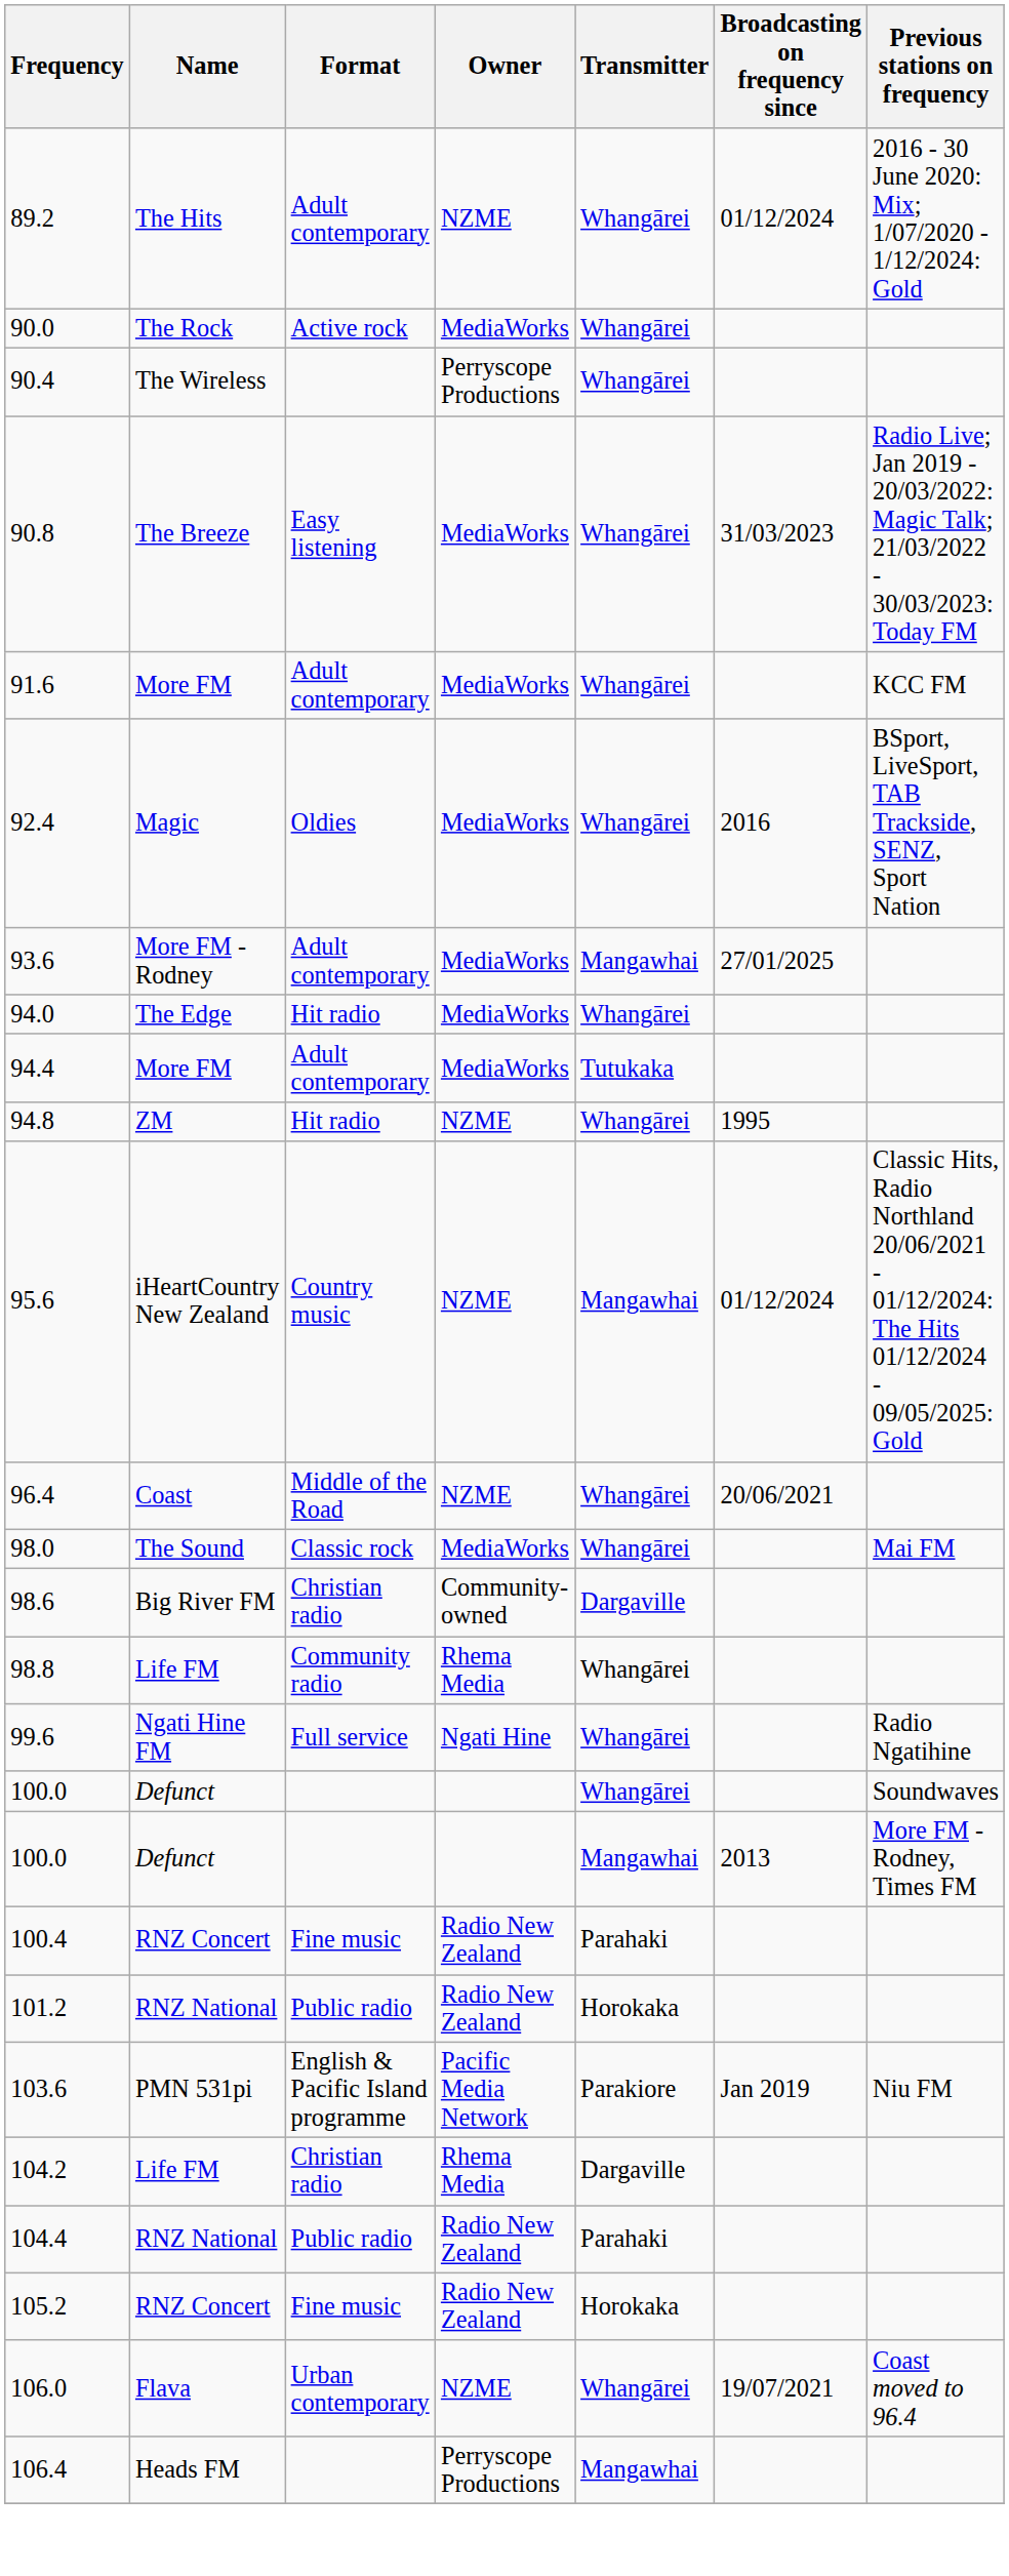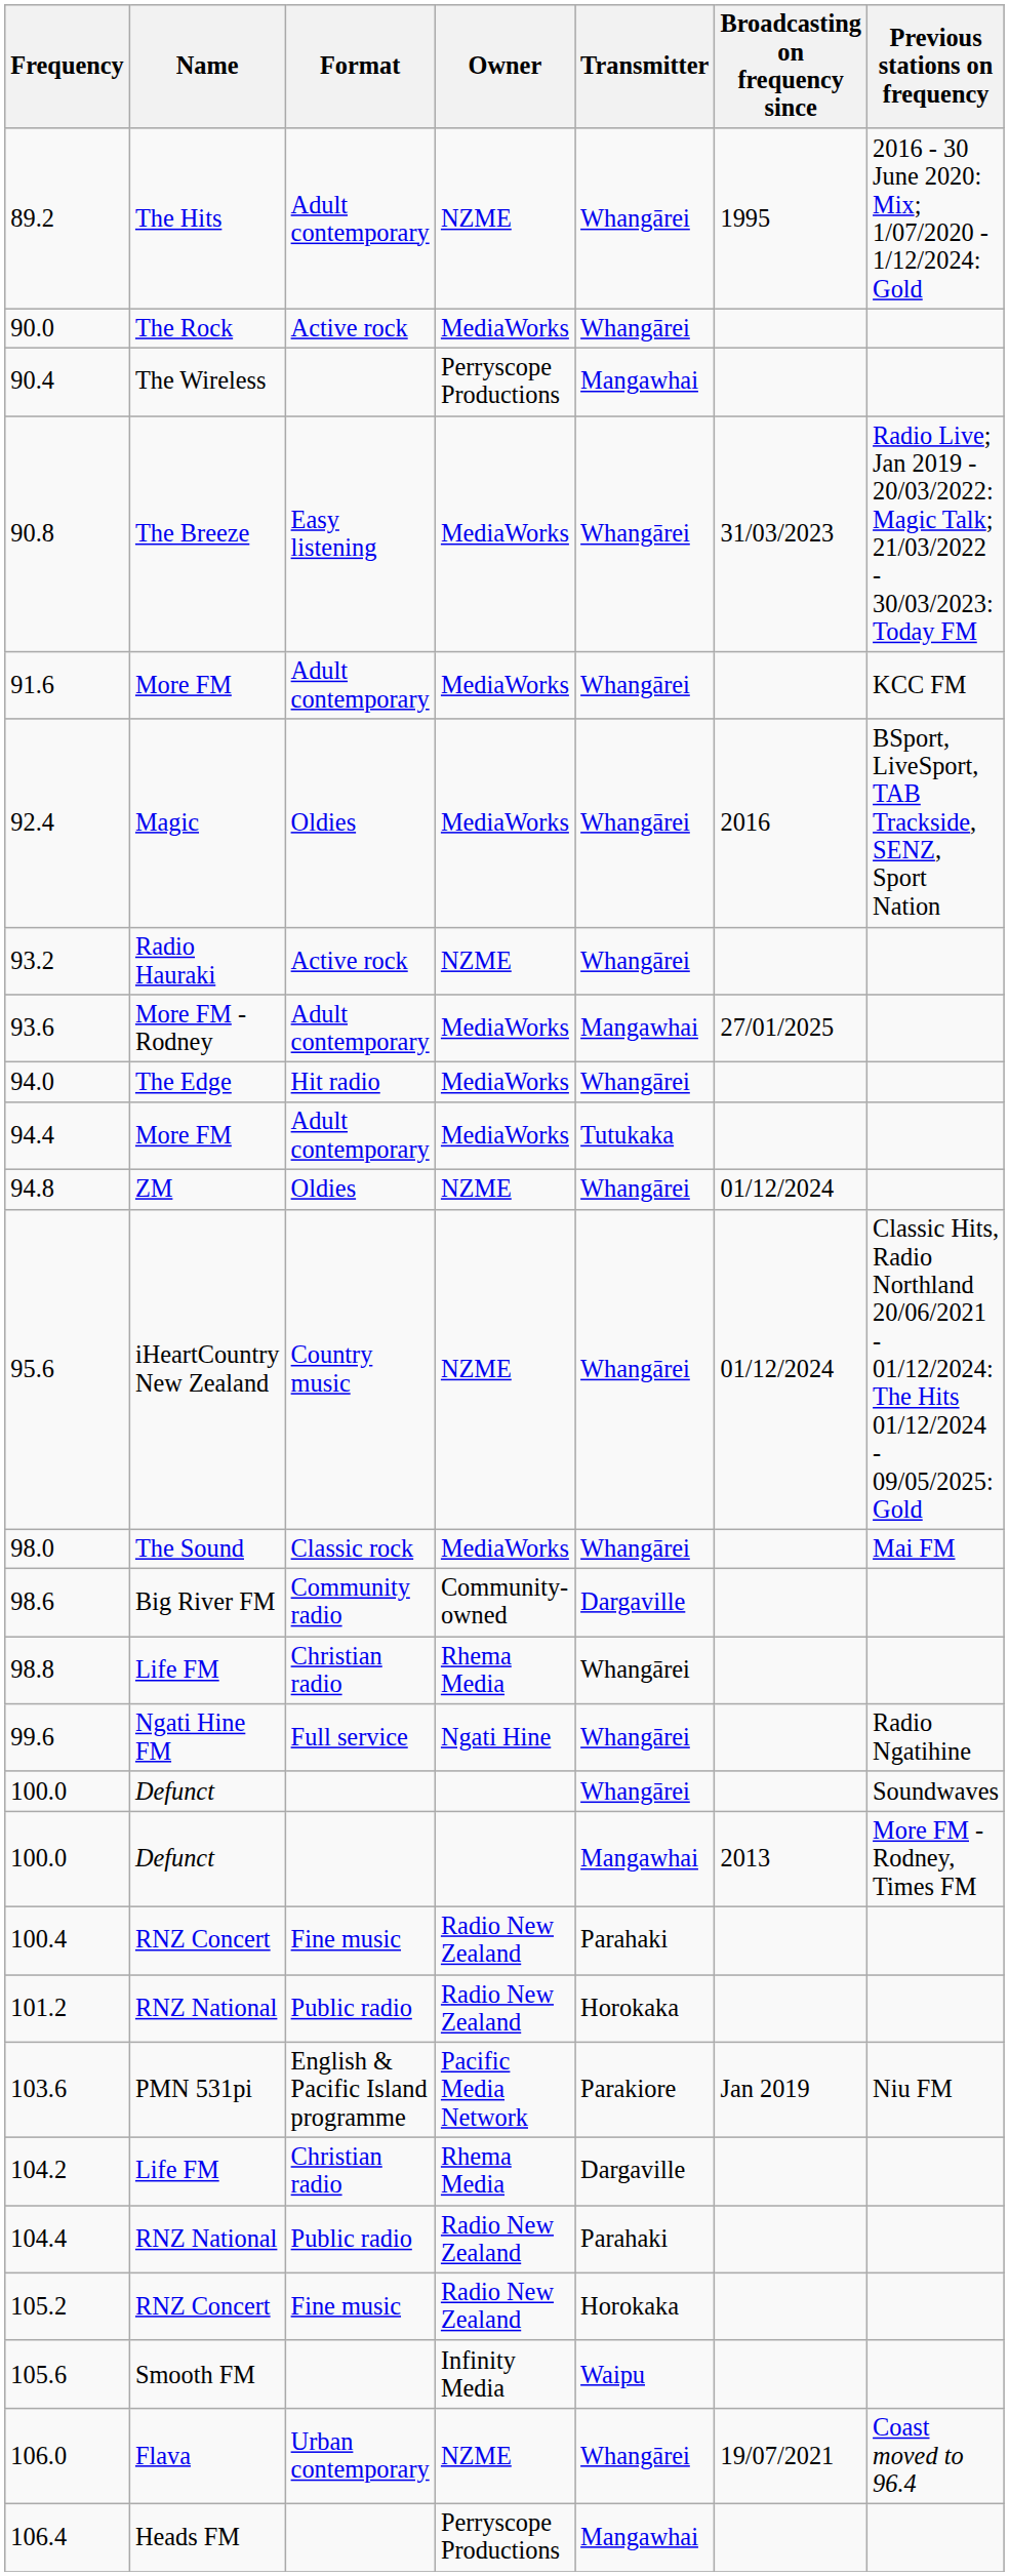89.2 | Broadcasting on frequency since: 01/12/2024 -> 1995
90.4 | Transmitter: Whangārei -> Mangawhai
+ row: 93.2 | Radio Hauraki | Active rock | NZME | Whangārei
94.8 | Format: Hit radio -> Oldies
94.8 | Broadcasting on frequency since: 1995 -> 01/12/2024
95.6 | Transmitter: Mangawhai -> Whangārei
- row: 96.4 | Coast | Middle of the Road | NZME | Whangārei | 20/06/2021
98.6 | Format: Christian radio -> Community radio
98.8 | Format: Community radio -> Christian radio
+ row: 105.6 | Smooth FM | Infinity Media | Waipu
